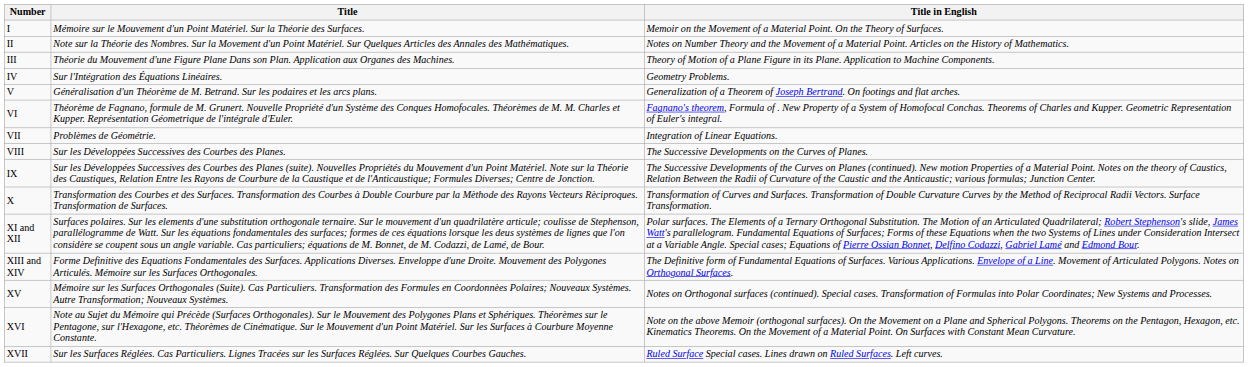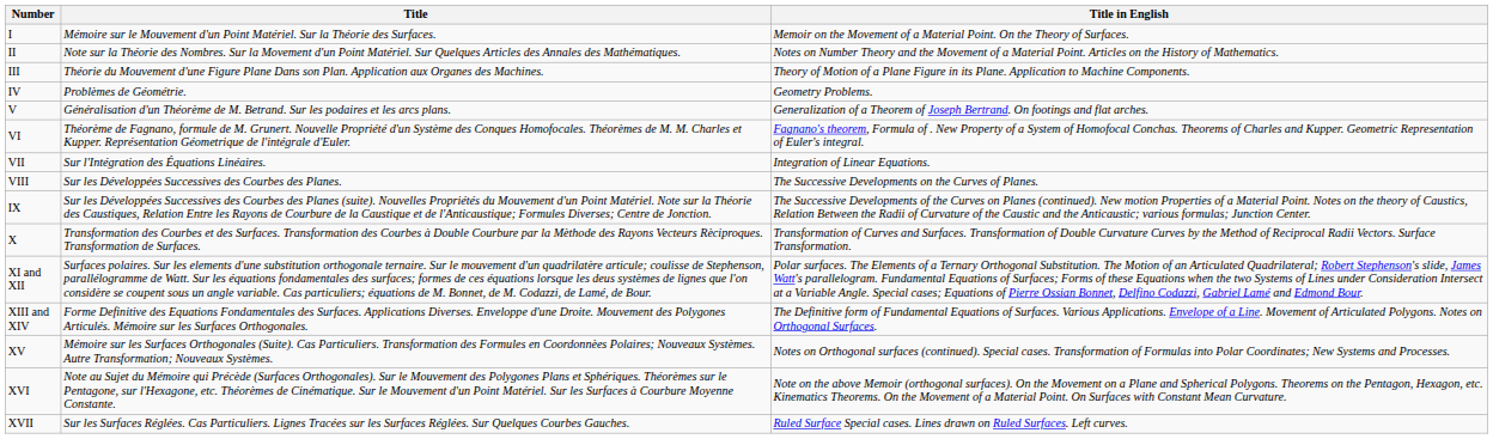IV | Title: Sur l'Intégration des Équations Linéaires. -> Problèmes de Géométrie.
VII | Title: Problèmes de Géométrie. -> Sur l'Intégration des Équations Linéaires.
